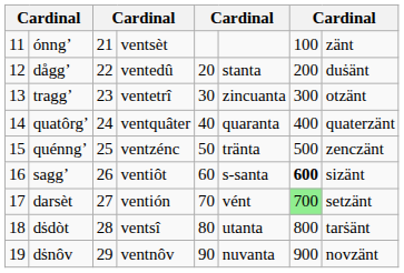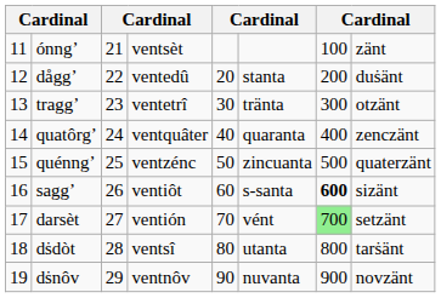tragg’ | column 6: zincuanta -> tränta
quatôrg’ | column 8: quaterzänt -> zenczänt
quénng’ | column 6: tränta -> zincuanta
quénng’ | column 8: zenczänt -> quaterzänt
